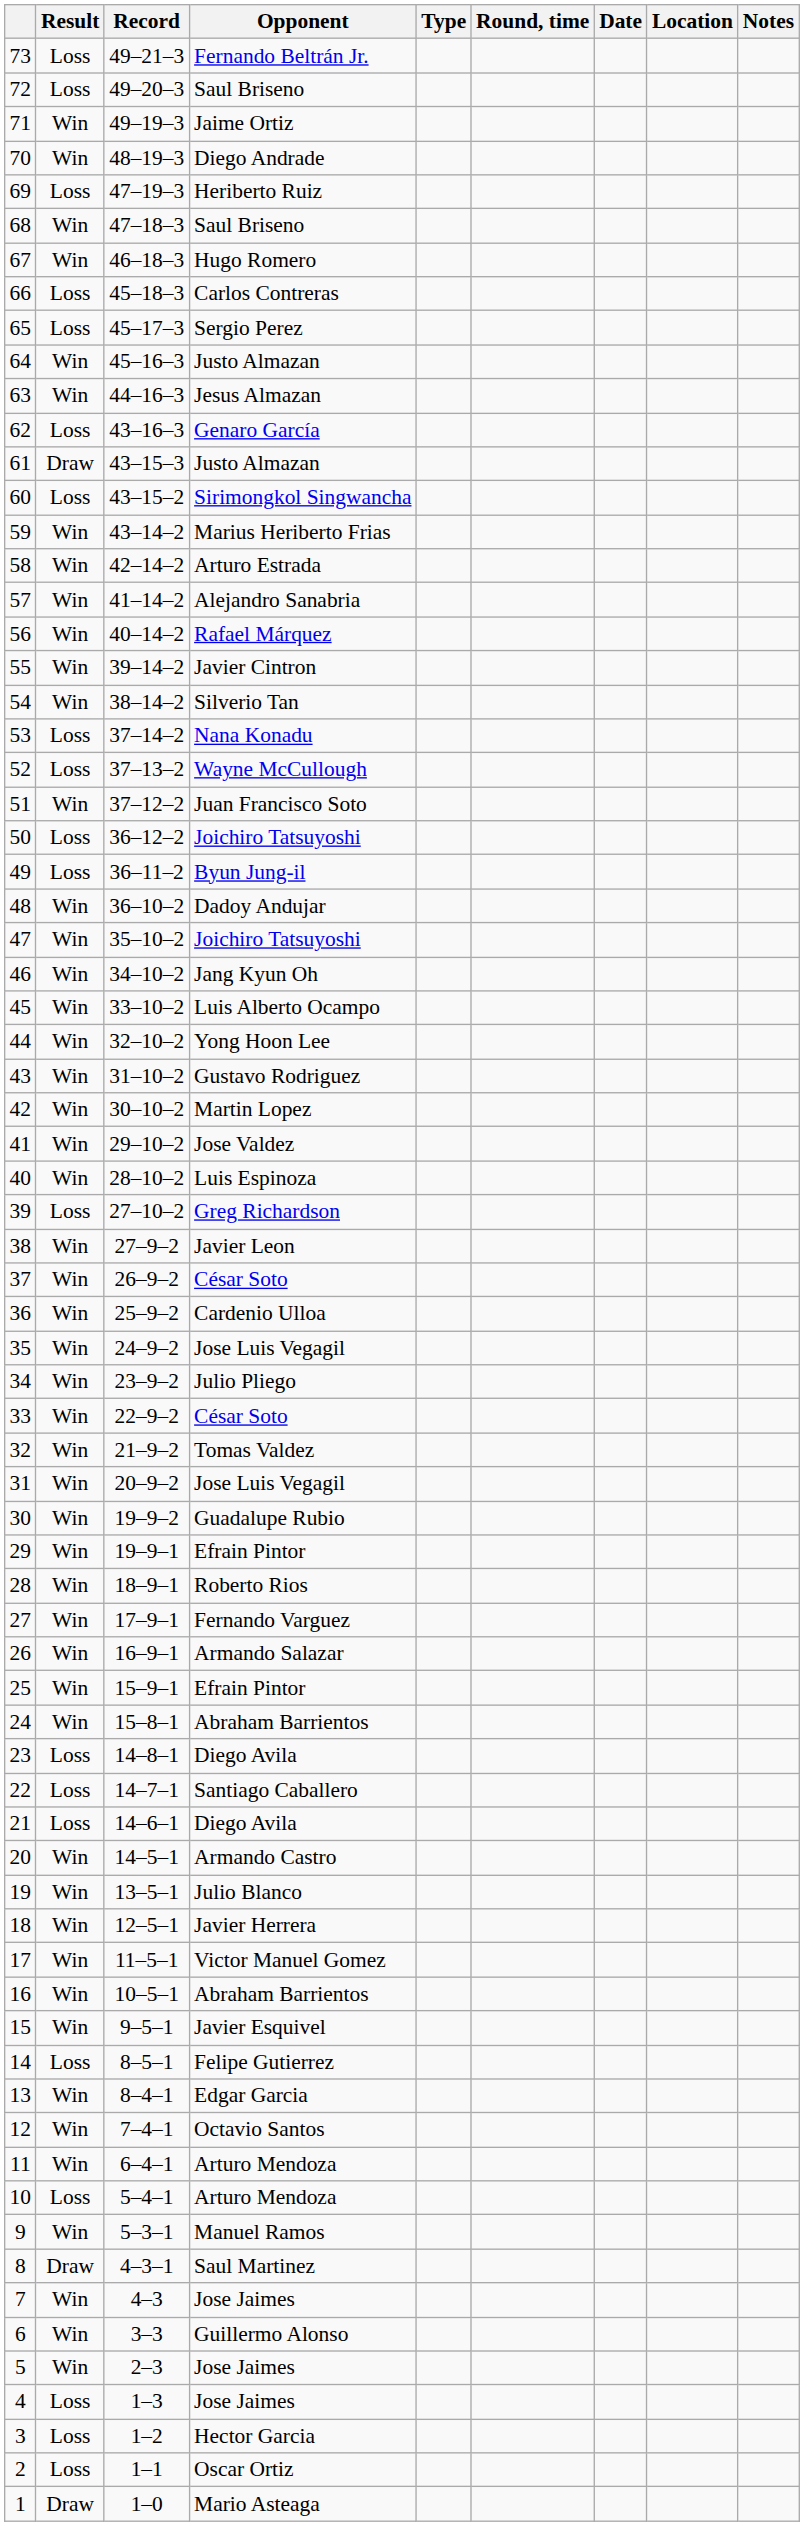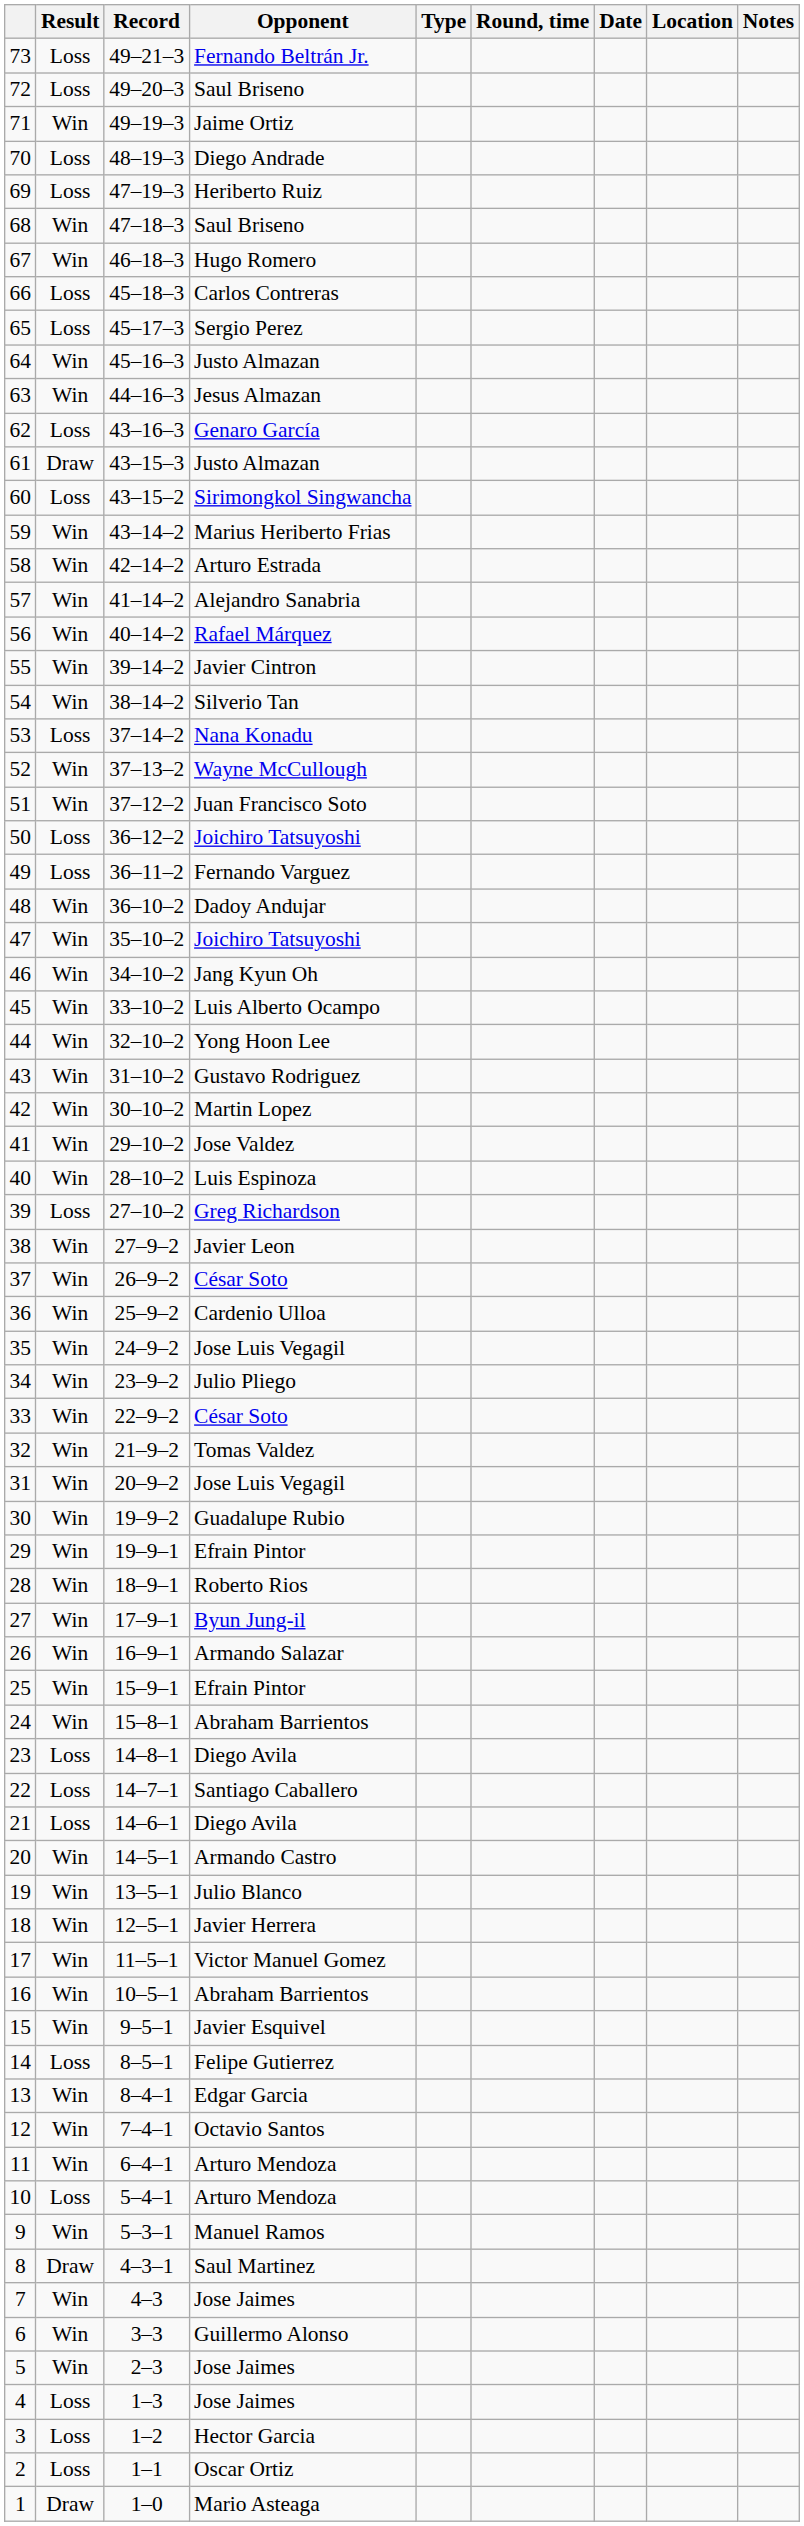70 | Result: Win -> Loss
52 | Result: Loss -> Win
49 | Opponent: Byun Jung-il -> Fernando Varguez
27 | Opponent: Fernando Varguez -> Byun Jung-il
